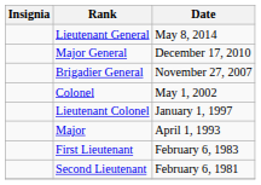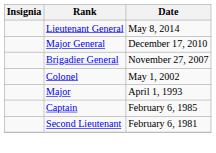- row: Lieutenant Colonel | January 1, 1997
+ row: Captain | February 6, 1985
- row: First Lieutenant | February 6, 1983
